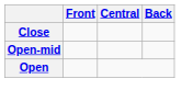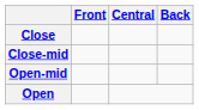+ row: Close-mid
